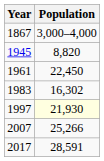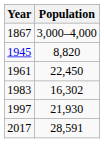1997 | Population: lightyellow background -> no background
- row: 2007 | 25,266
